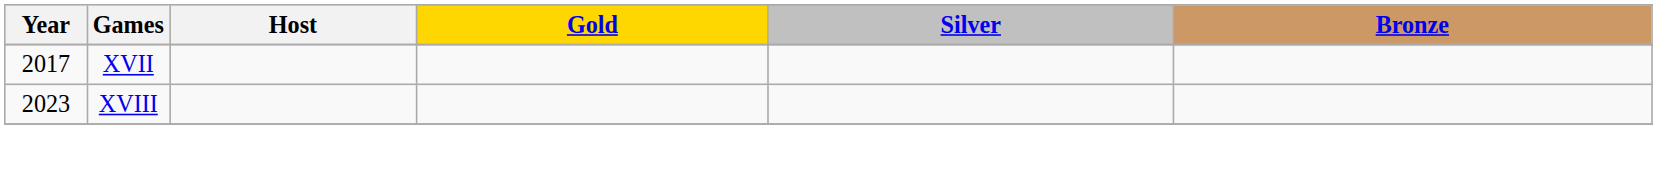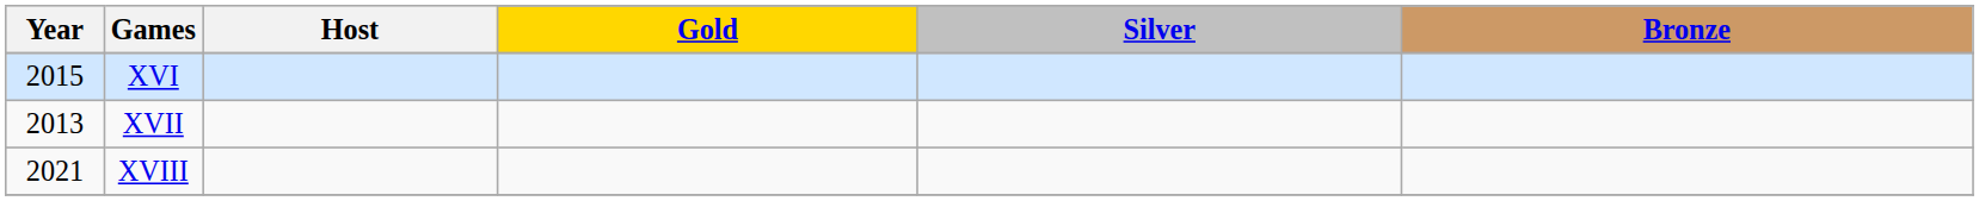+ row: 2015 | XVI
XVII | Year: 2017 -> 2013
XVIII | Year: 2023 -> 2021
